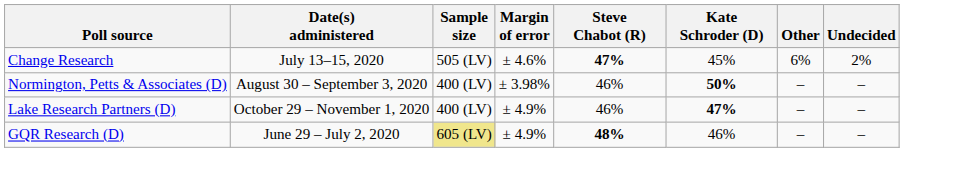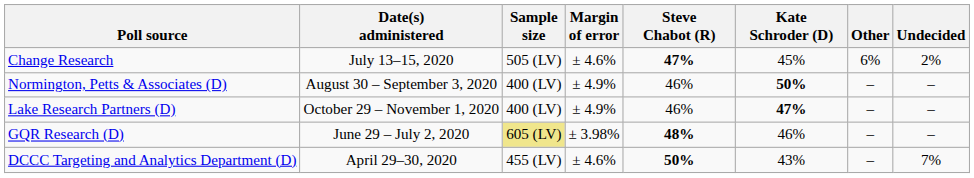Normington, Petts & Associates (D) | Margin of error: ± 3.98% -> ± 4.9%
GQR Research (D) | Margin of error: ± 4.9% -> ± 3.98%
+ row: DCCC Targeting and Analytics Department (D) | April 29–30, 2020 | 455 (LV) | ± 4.6% | 50% | 43% | – | 7%
